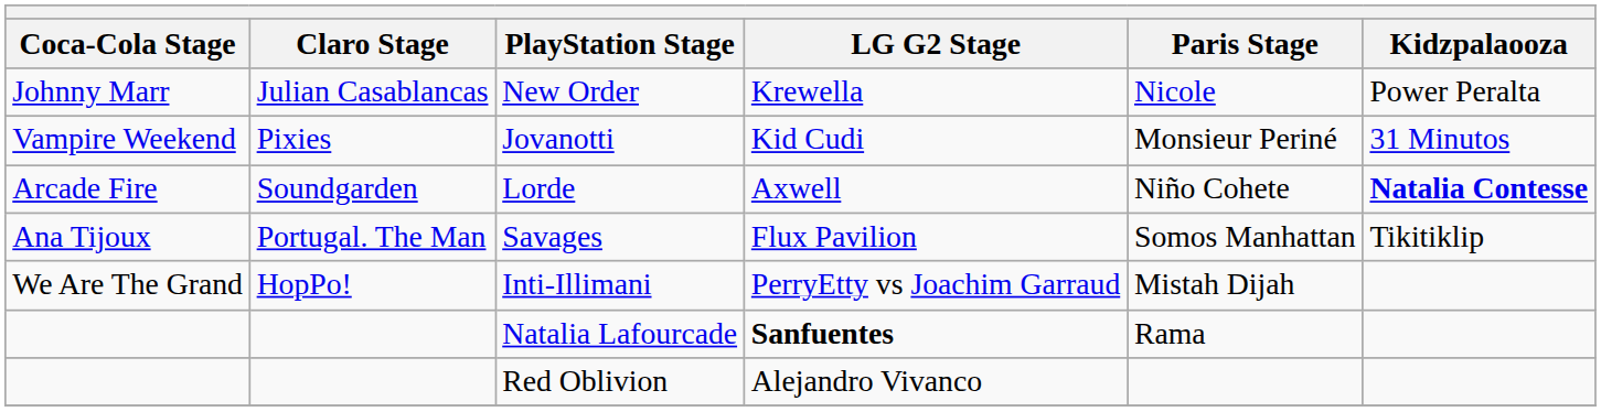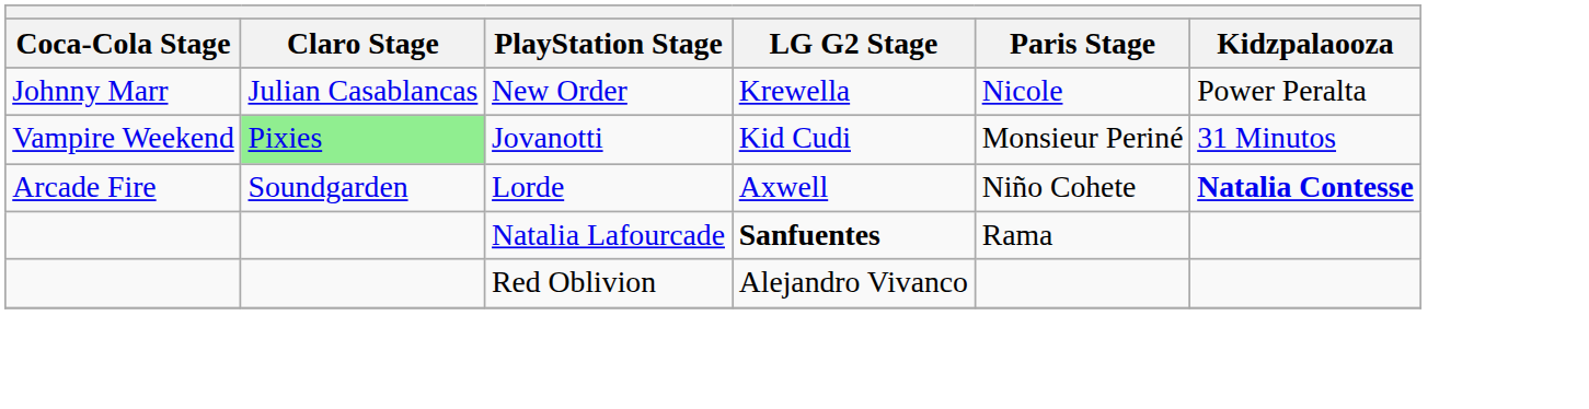Jovanotti | Claro Stage: no background -> lightgreen background
- row: Ana Tijoux | Portugal. The Man | Savages | Flux Pavilion | Somos Manhattan | Tikitiklip
- row: We Are The Grand | HopPo! | Inti-Illimani | PerryEtty vs Joachim Garraud | Mistah Dijah
